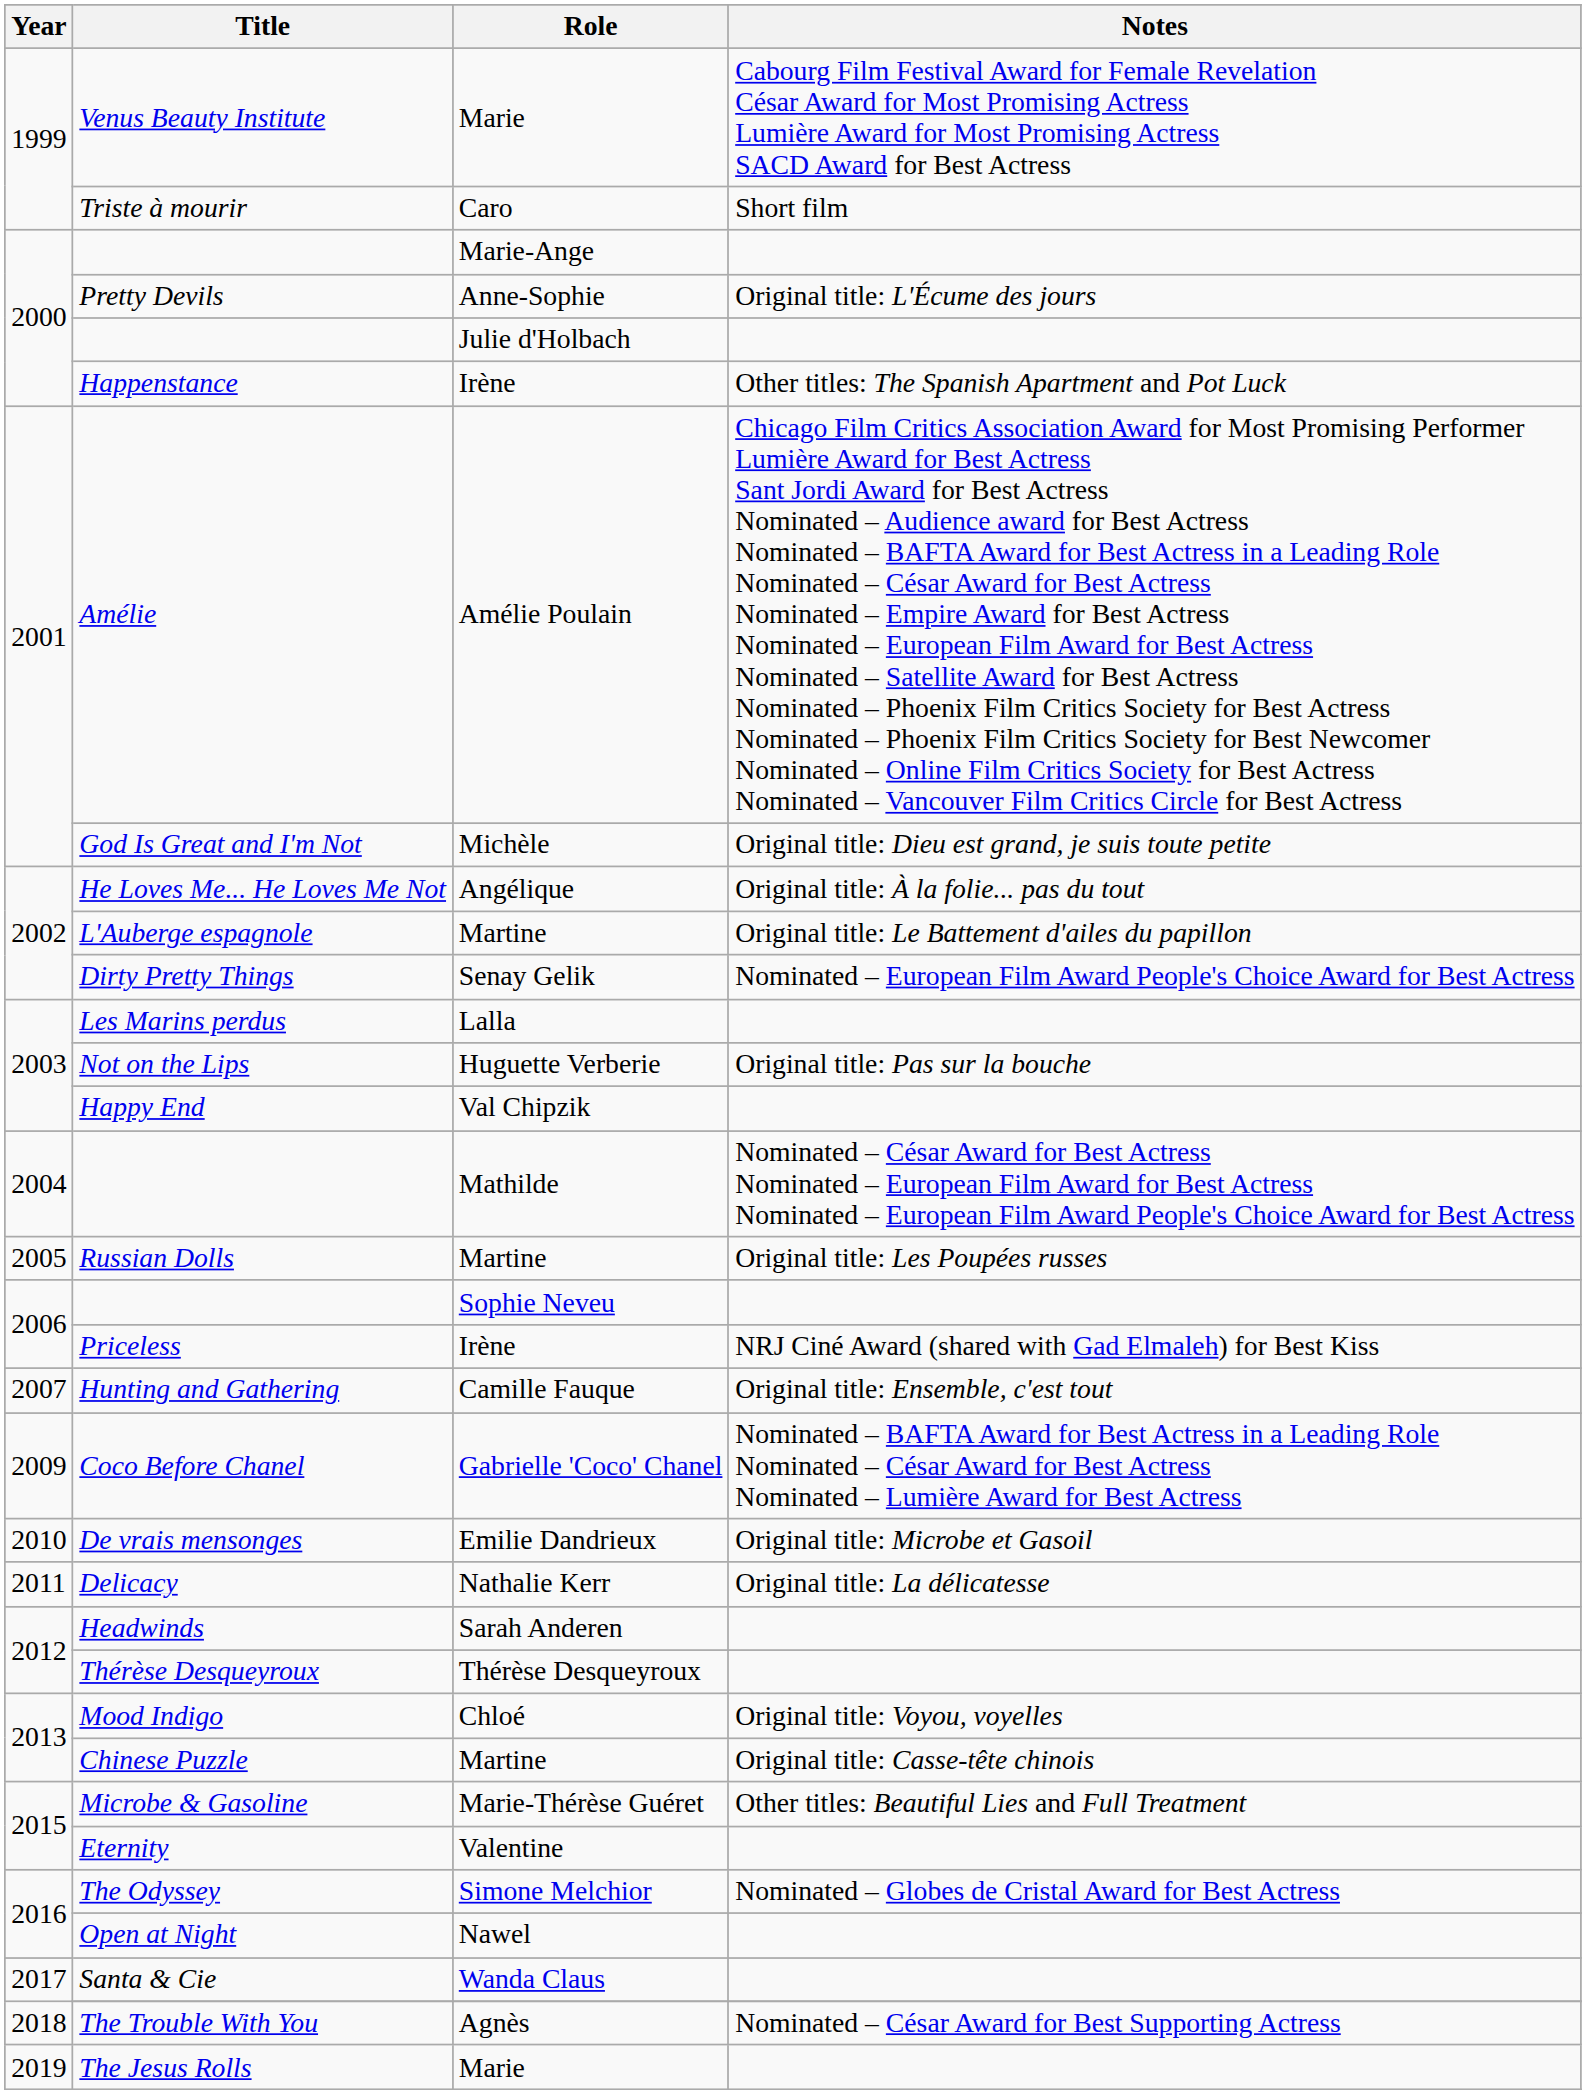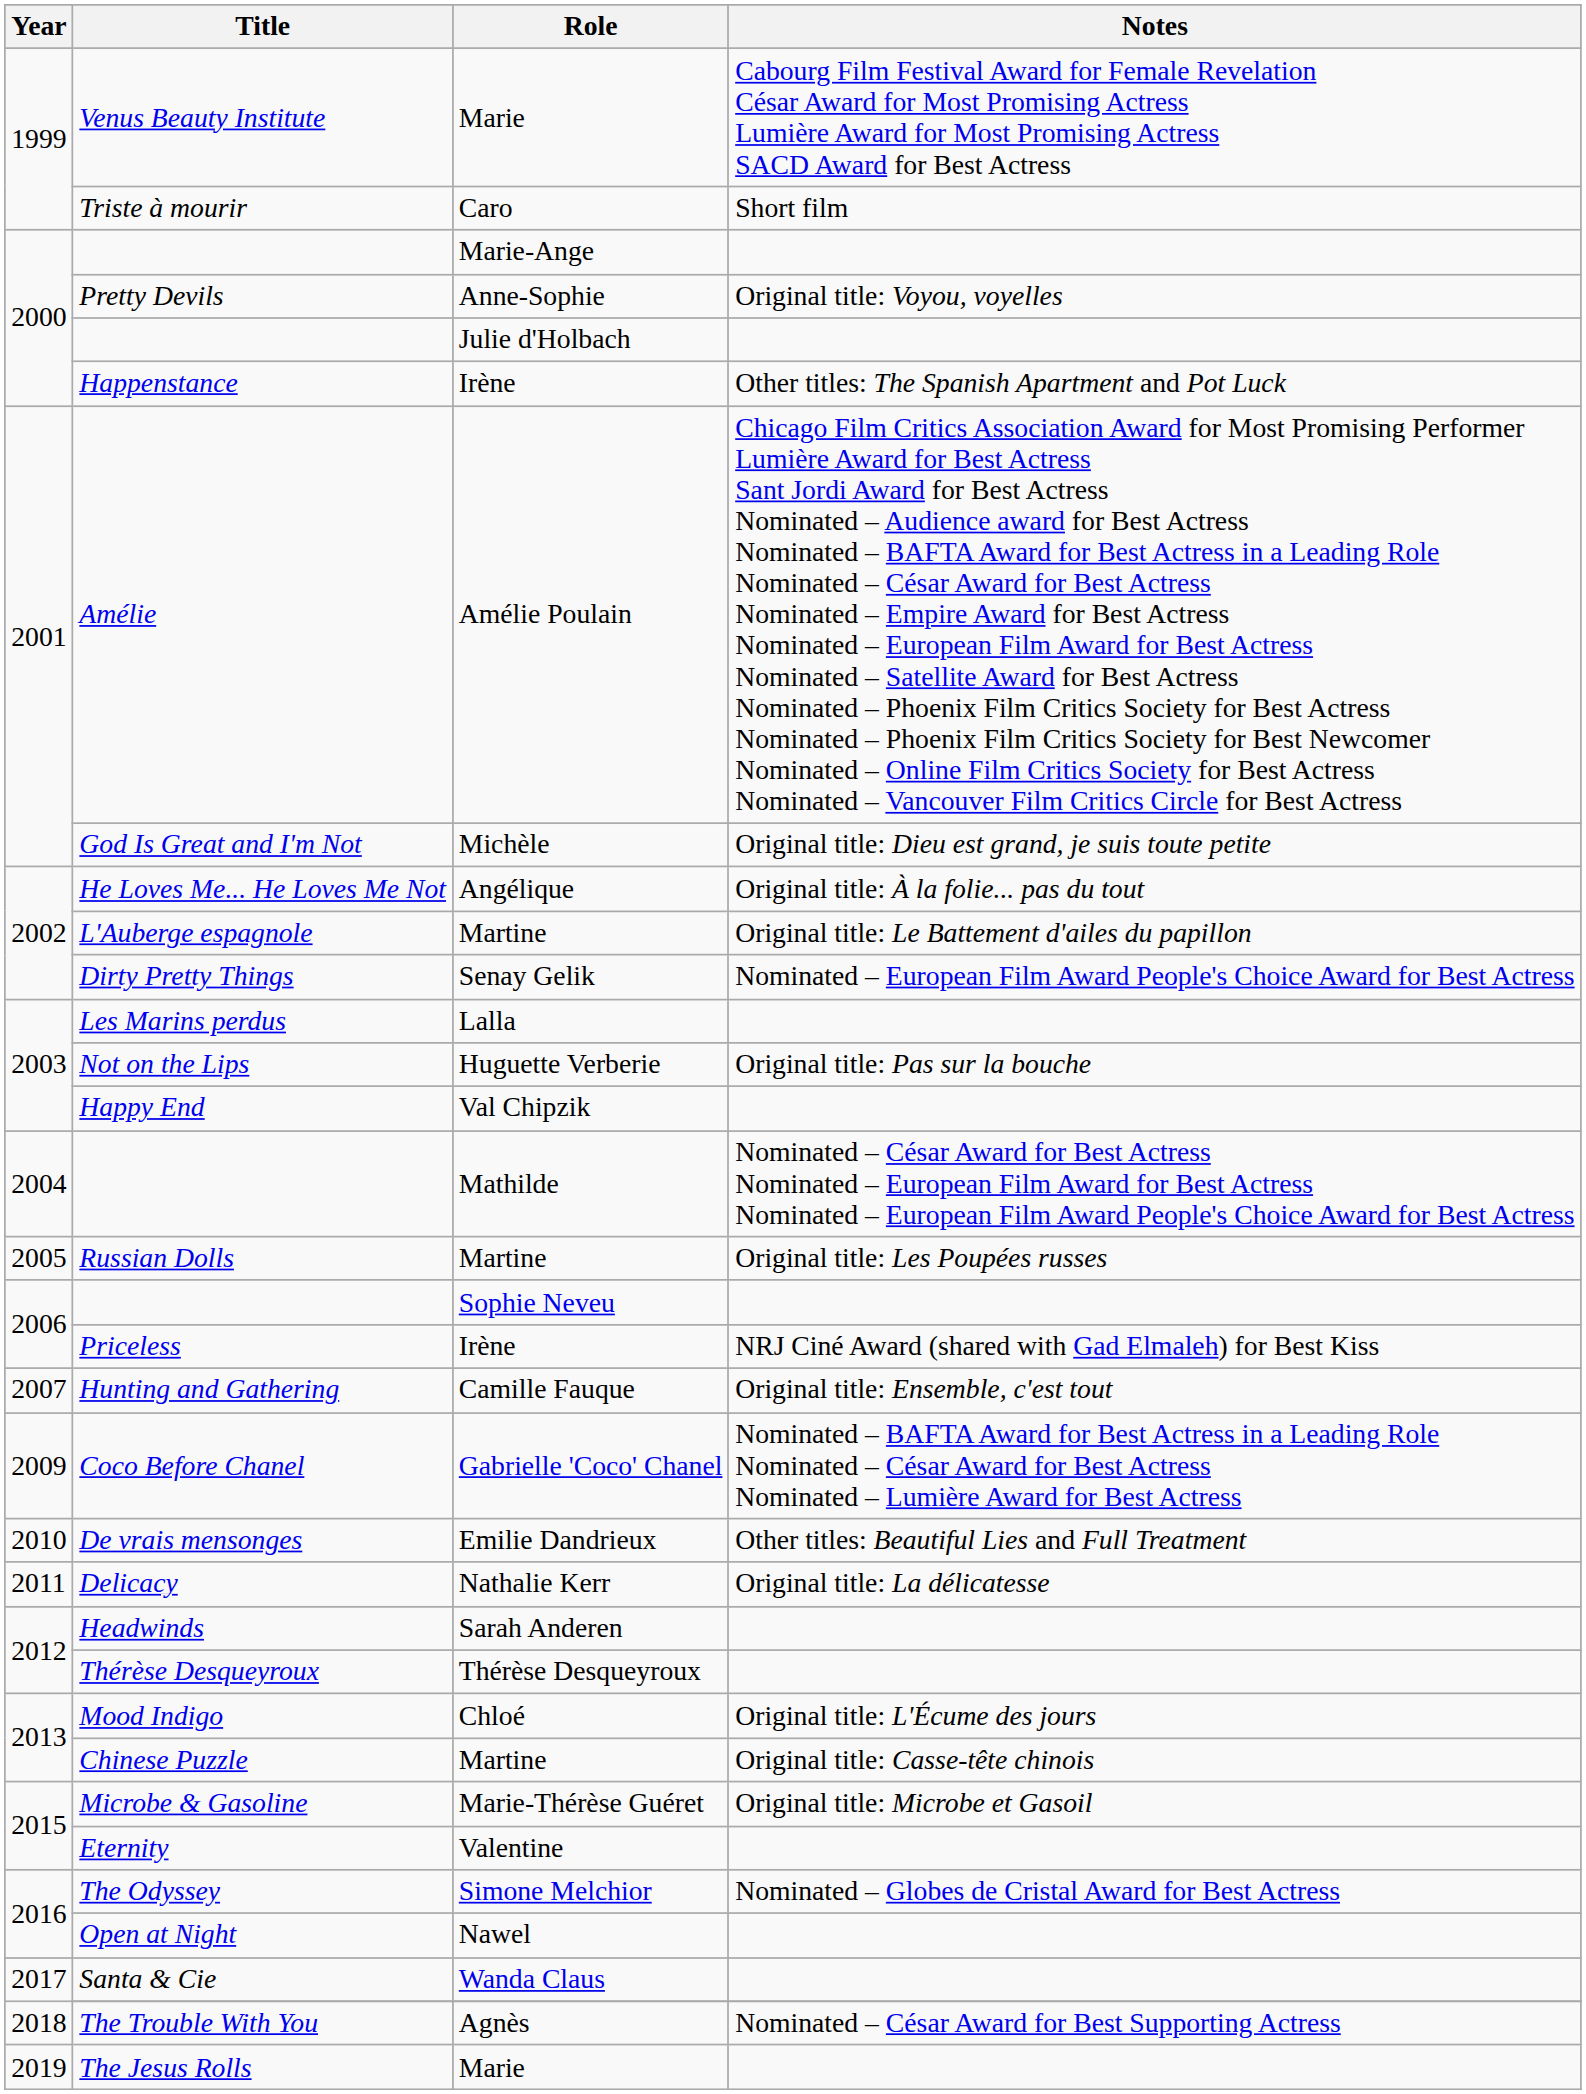Pretty Devils | Notes: Original title: L'Écume des jours -> Original title: Voyou, voyelles
De vrais mensonges | Notes: Original title: Microbe et Gasoil -> Other titles: Beautiful Lies and Full Treatment
Mood Indigo | Notes: Original title: Voyou, voyelles -> Original title: L'Écume des jours
Microbe & Gasoline | Notes: Other titles: Beautiful Lies and Full Treatment -> Original title: Microbe et Gasoil
